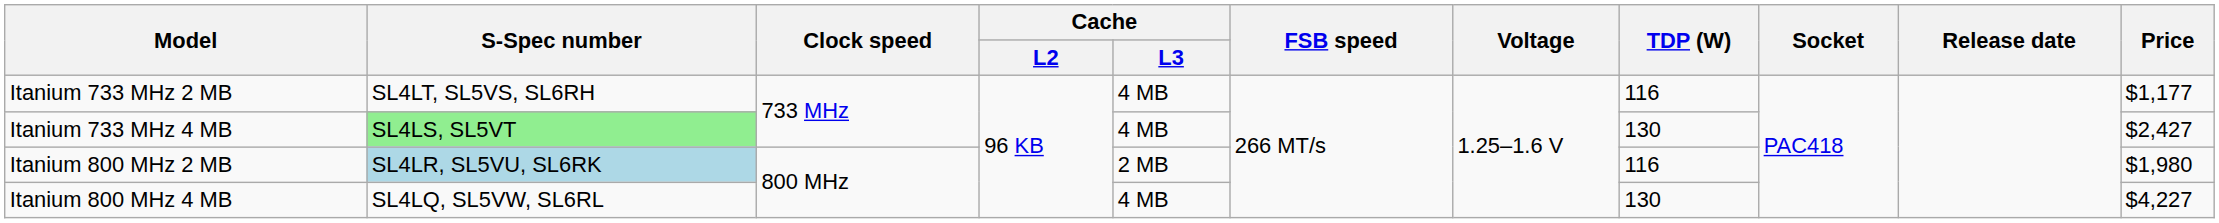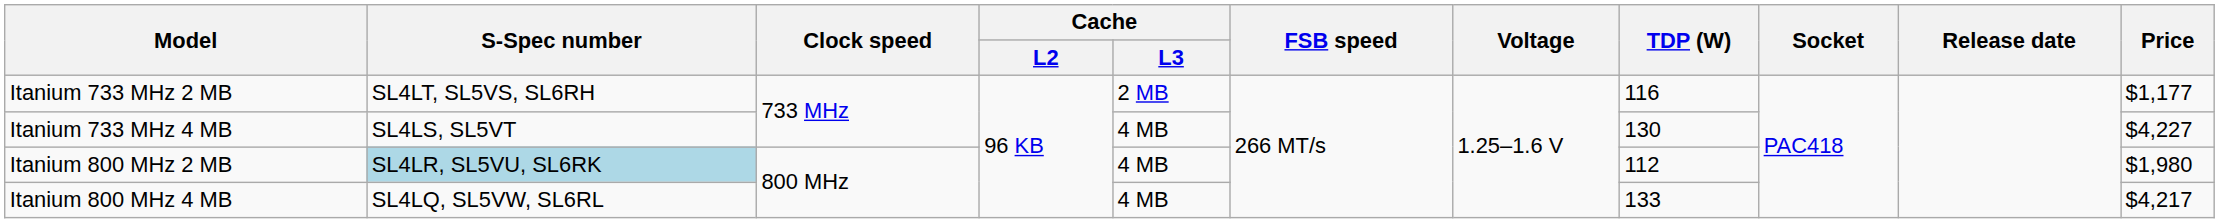Itanium 733 MHz 2 MB | Cache / L3: 4 MB -> 2 MB
Itanium 733 MHz 4 MB | S-Spec number: lightgreen background -> no background
Itanium 733 MHz 4 MB | Price: $2,427 -> $4,227
Itanium 800 MHz 2 MB | Cache / L3: 2 MB -> 4 MB
Itanium 800 MHz 2 MB | TDP (W): 116 -> 112
Itanium 800 MHz 4 MB | TDP (W): 130 -> 133
Itanium 800 MHz 4 MB | Price: $4,227 -> $4,217
